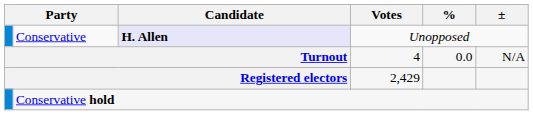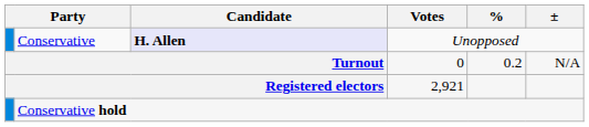Turnout | Votes: 4 -> 0
Turnout | %: 0.0 -> 0.2
Registered electors | Votes: 2,429 -> 2,921
